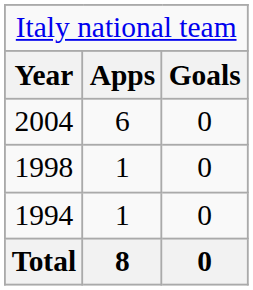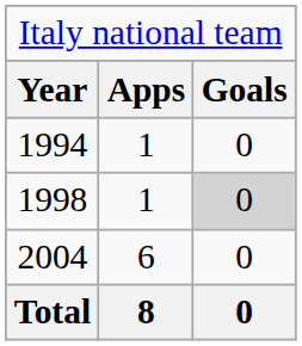rows swapped: 1994 <-> 2004
1998 | column 3: no background -> lightgrey background
